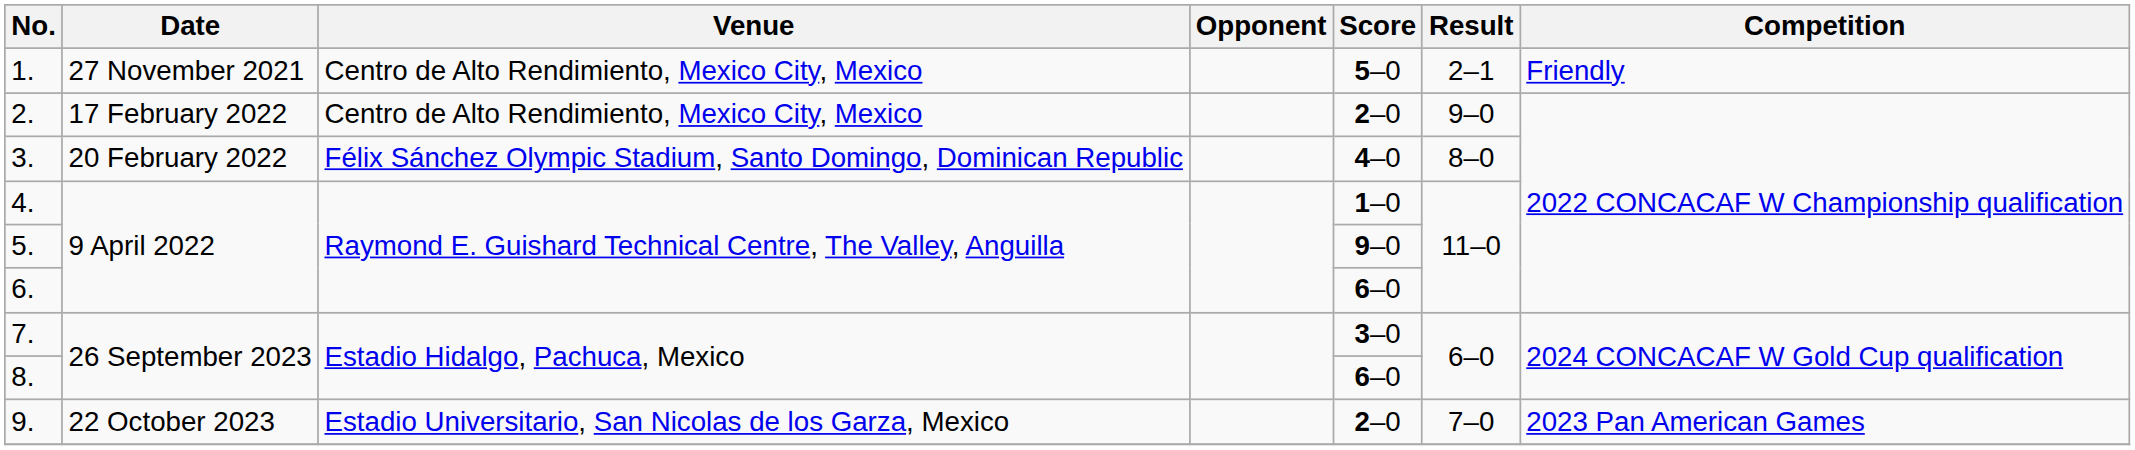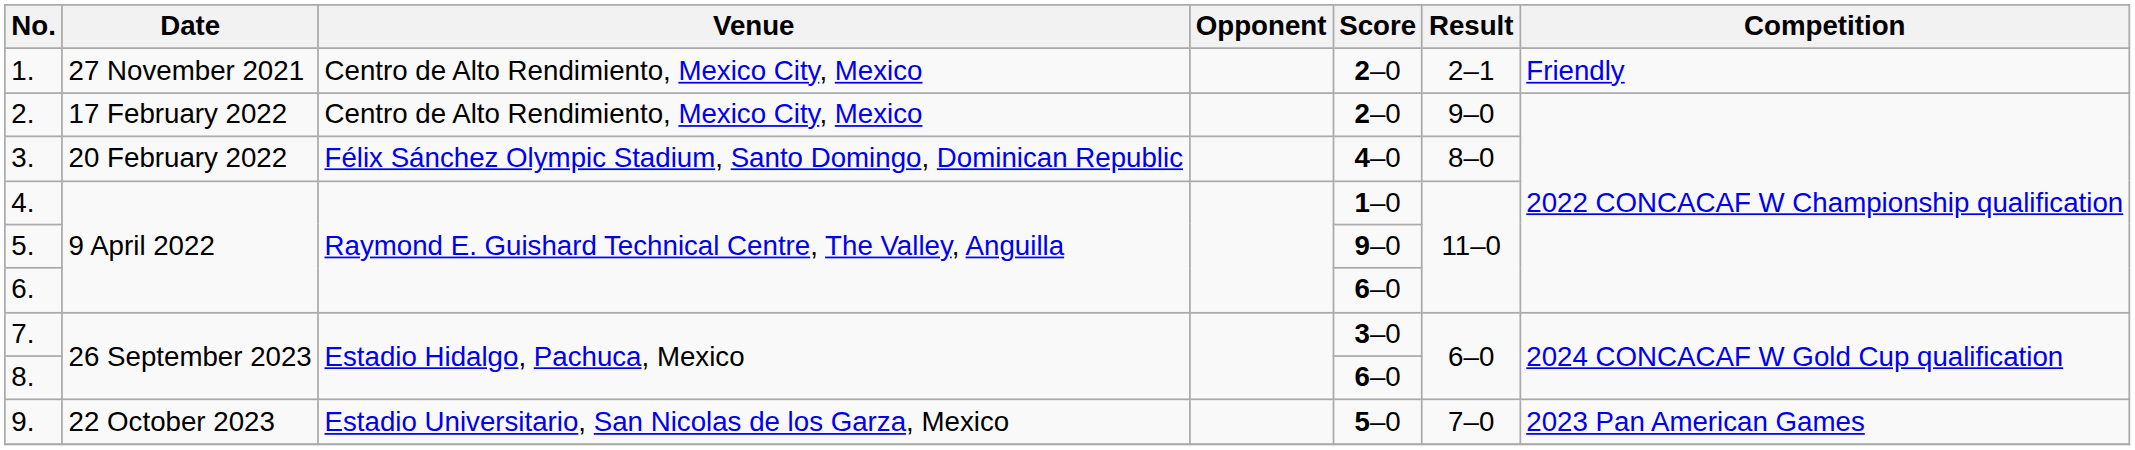1. | Score: 5–0 -> 2–0
9. | Score: 2–0 -> 5–0
